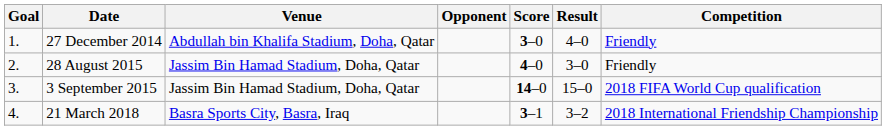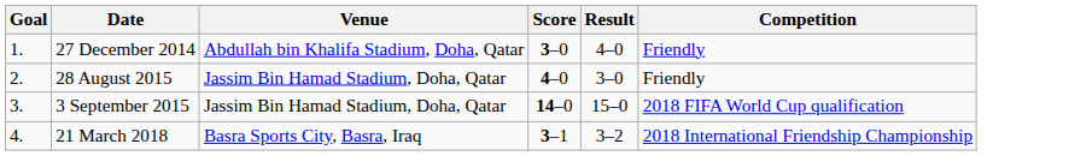- column: Opponent
